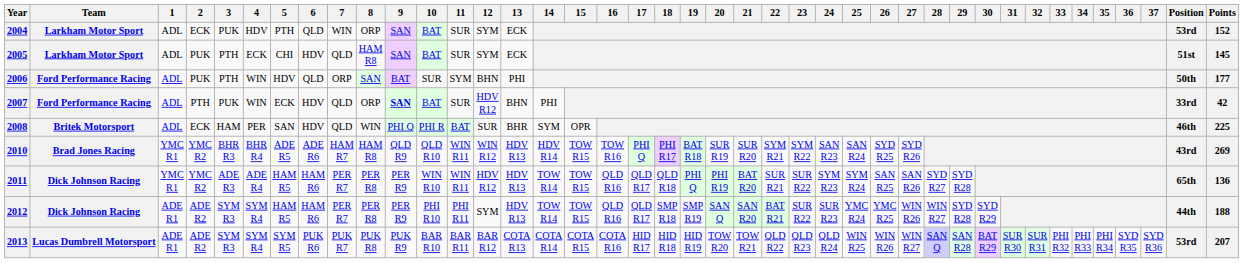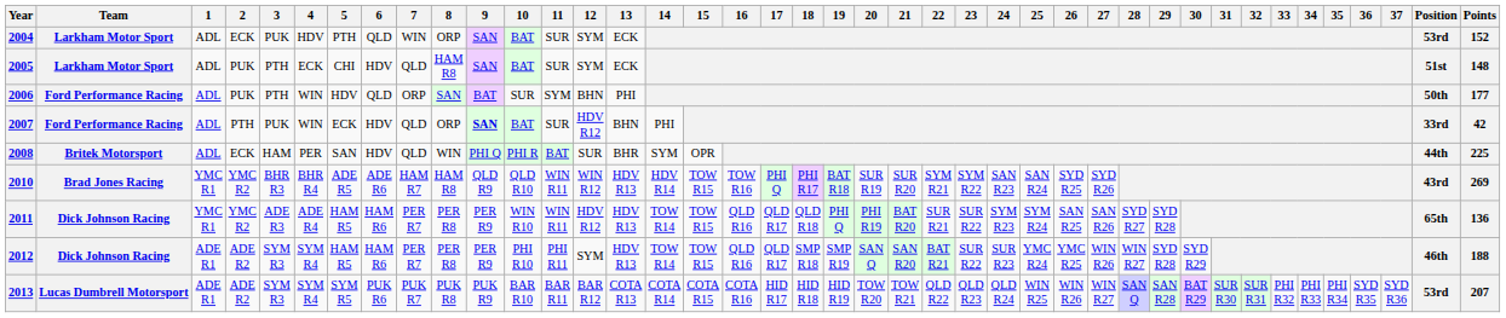2005 | Points: 145 -> 148
2008 | Position: 46th -> 44th
2012 | Position: 44th -> 46th
